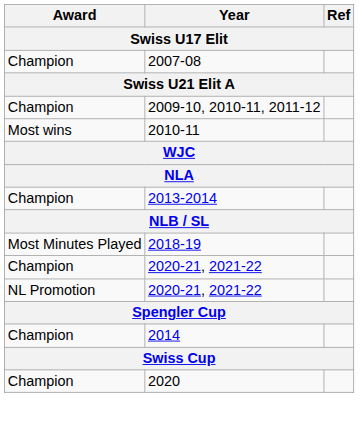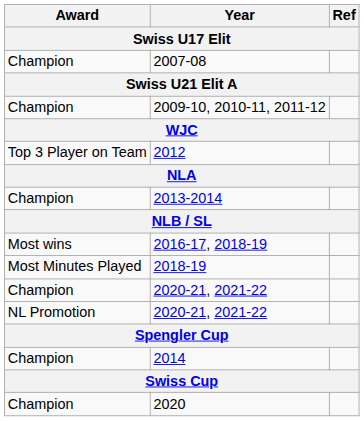- row: Most wins | 2010-11
+ row: Top 3 Player on Team | 2012
+ row: Most wins | 2016-17, 2018-19
